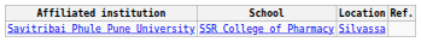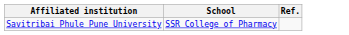- column: Location | Silvassa
